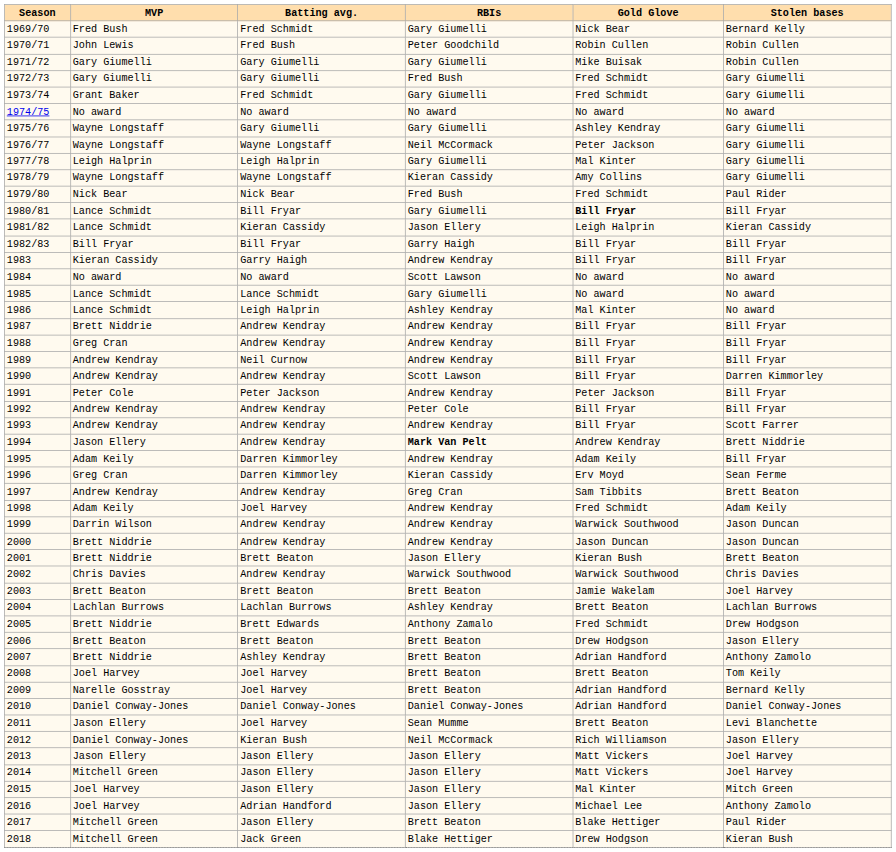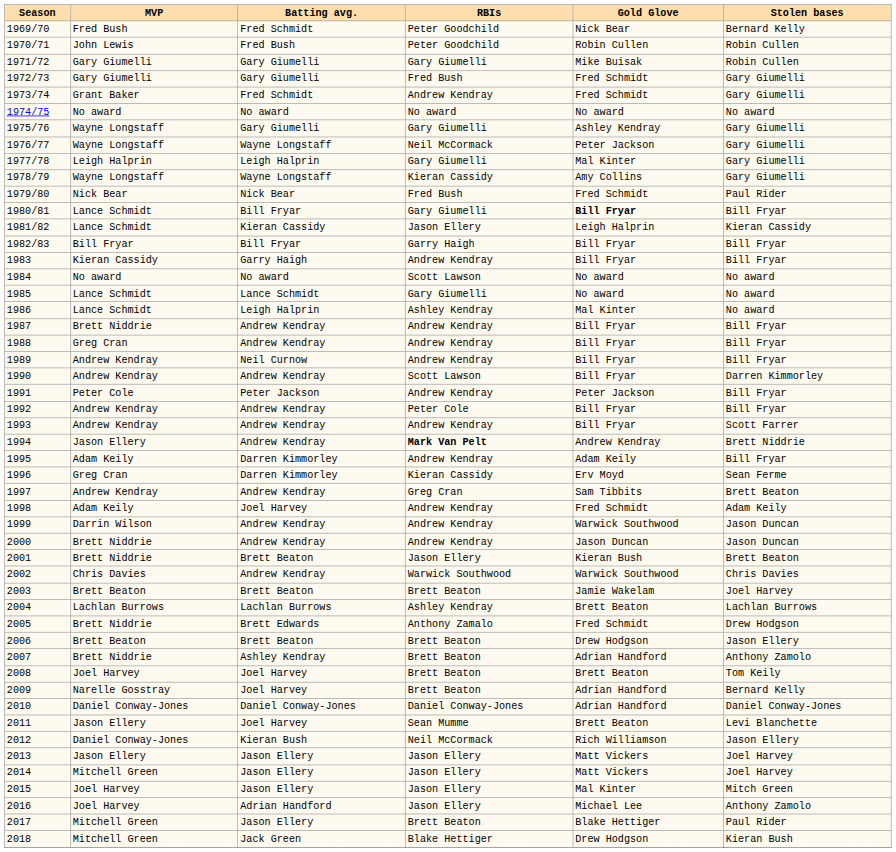1969/70 | RBIs: Gary Giumelli -> Peter Goodchild
1973/74 | RBIs: Gary Giumelli -> Andrew Kendray
